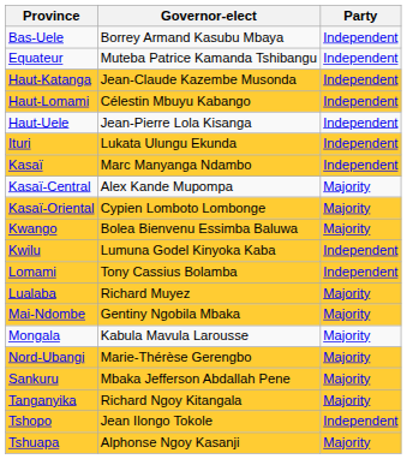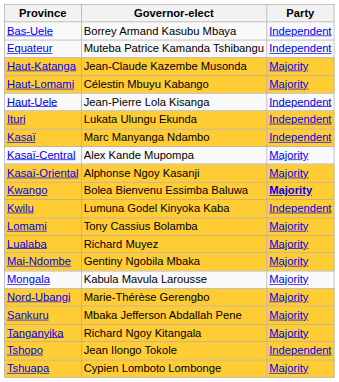Haut-Katanga | Party: Independent -> Majority
Haut-Lomami | Party: Independent -> Majority
Kasaï-Oriental | Governor-elect: Cypien Lomboto Lombonge -> Alphonse Ngoy Kasanji
Kwango | Party: normal -> bold
Lomami | Party: Independent -> Majority
Tshuapa | Governor-elect: Alphonse Ngoy Kasanji -> Cypien Lomboto Lombonge
